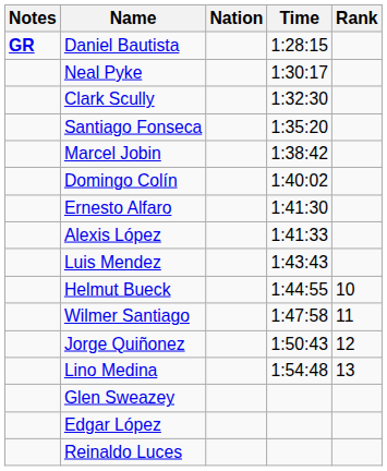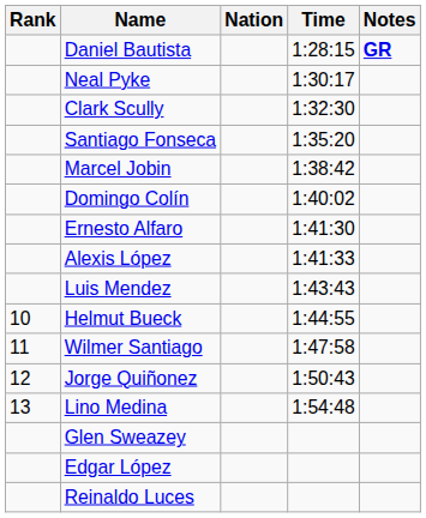columns swapped: Rank <-> Notes
